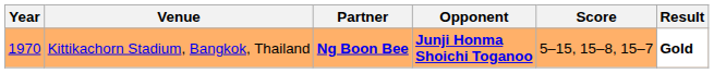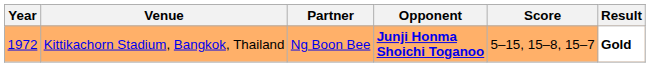Kittikachorn Stadium, Bangkok, Thailand | Year: 1970 -> 1972
Kittikachorn Stadium, Bangkok, Thailand | Partner: bold -> normal
